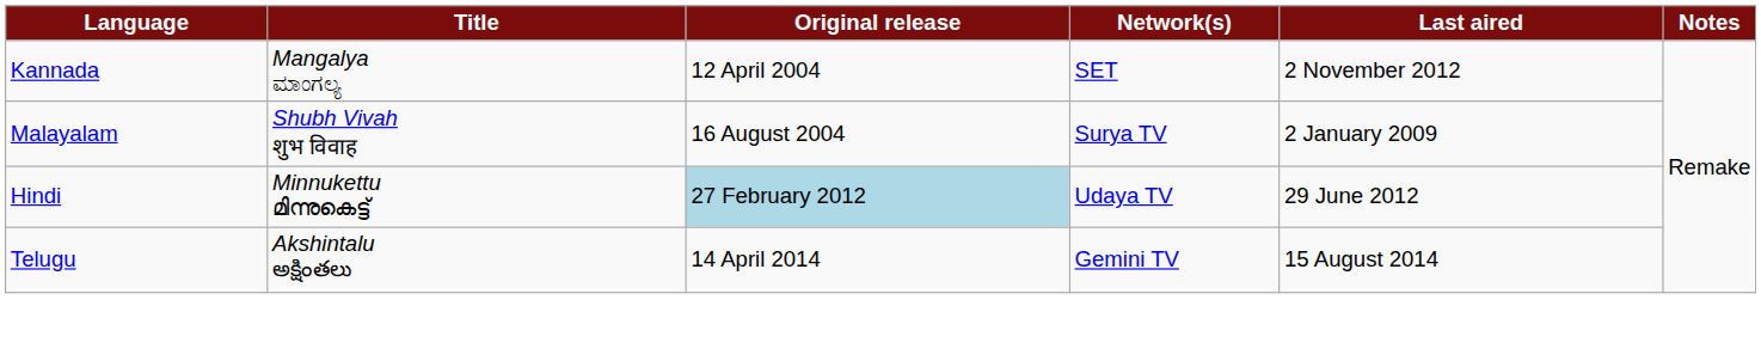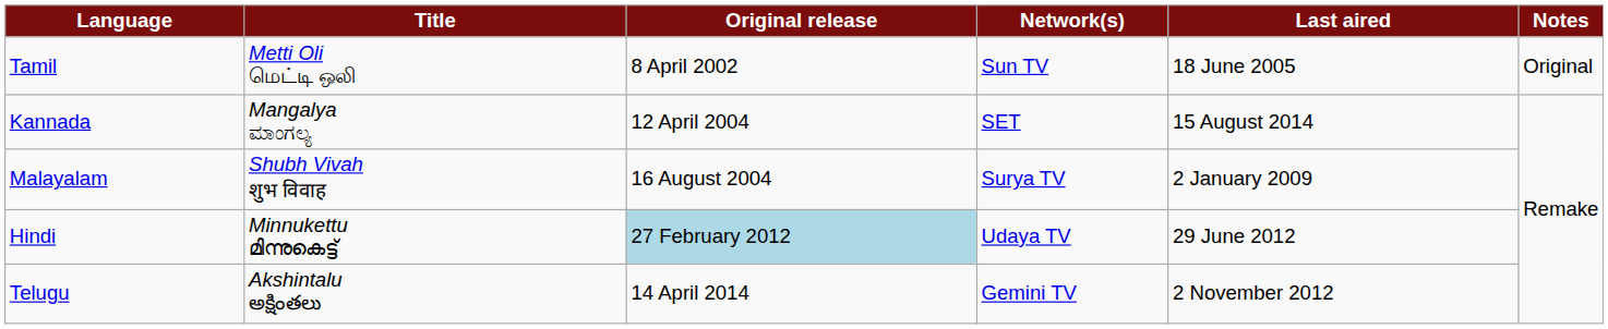+ row: Tamil | Metti Oli மெட்டி ஒலி | 8 April 2002 | Sun TV | 18 June 2005 | Original
Kannada | Last aired: 2 November 2012 -> 15 August 2014
Telugu | Last aired: 15 August 2014 -> 2 November 2012
